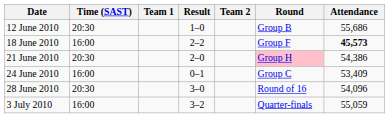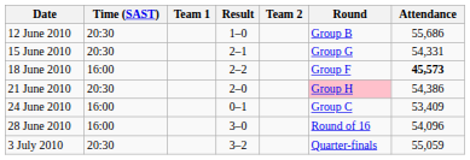+ row: 15 June 2010 | 20:30 | 2–1 | Group G | 54,331
28 June 2010 | Time (SAST): 20:30 -> 16:00
3 July 2010 | Time (SAST): 16:00 -> 20:30
